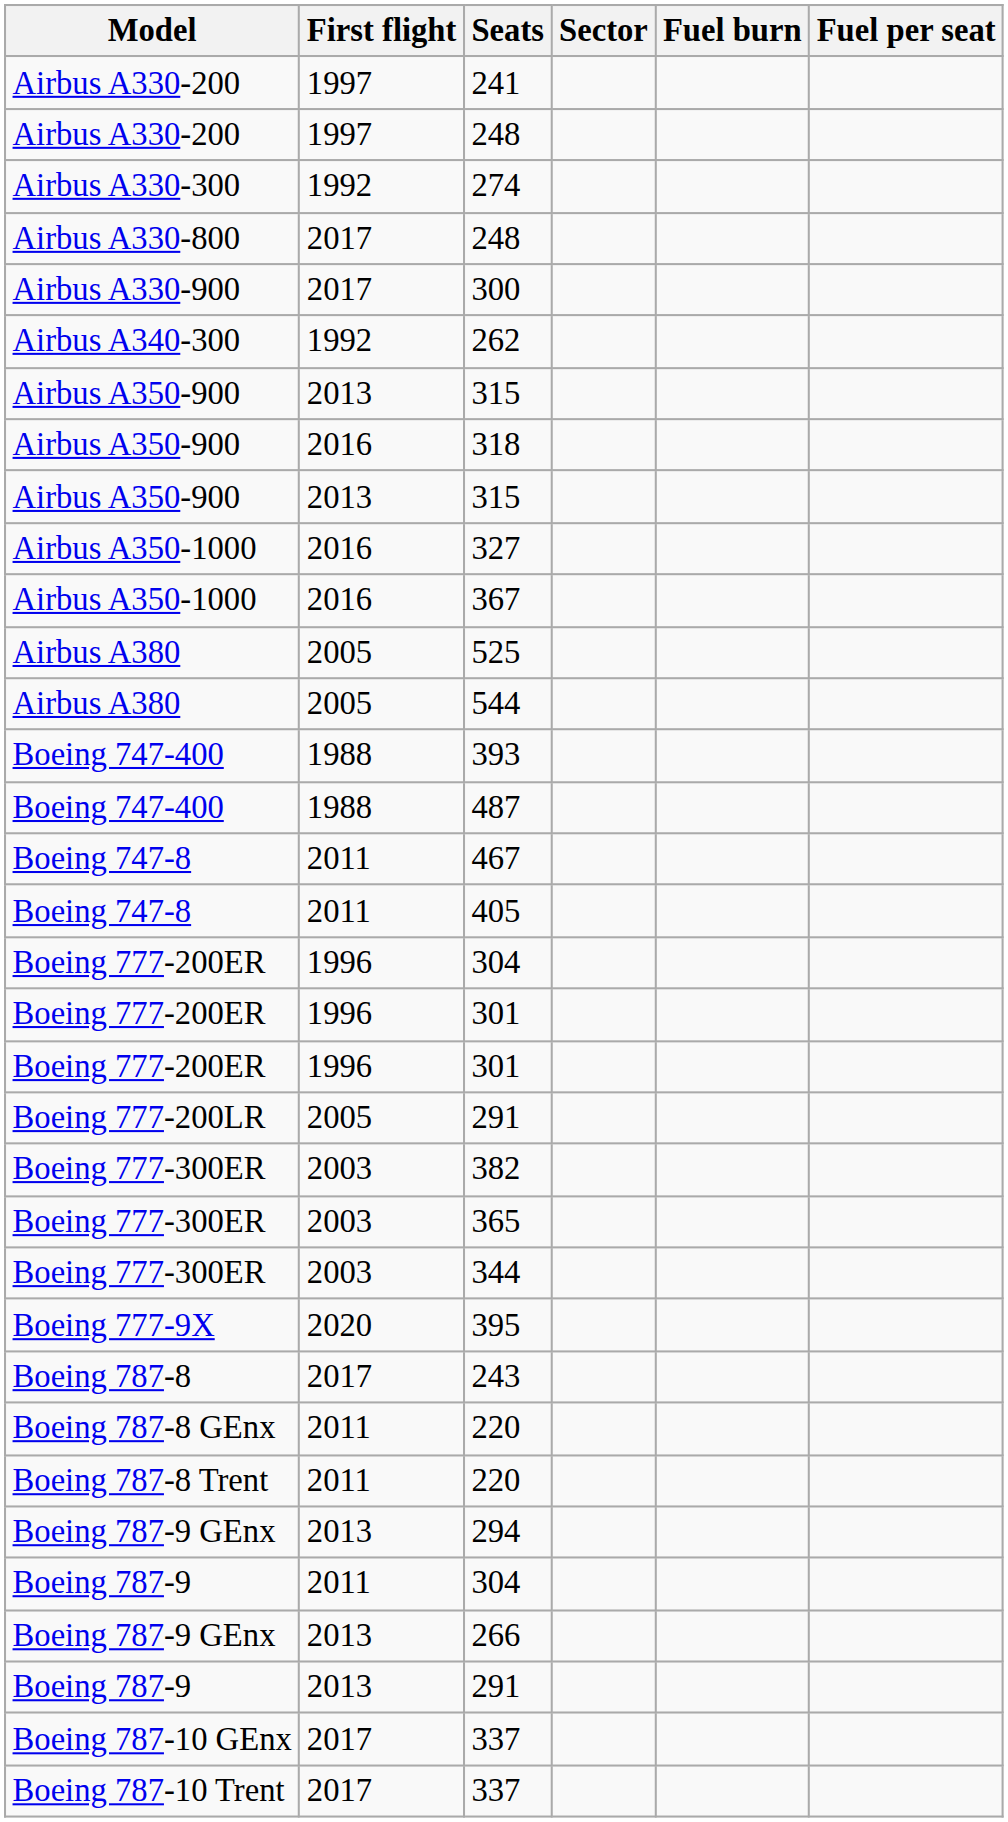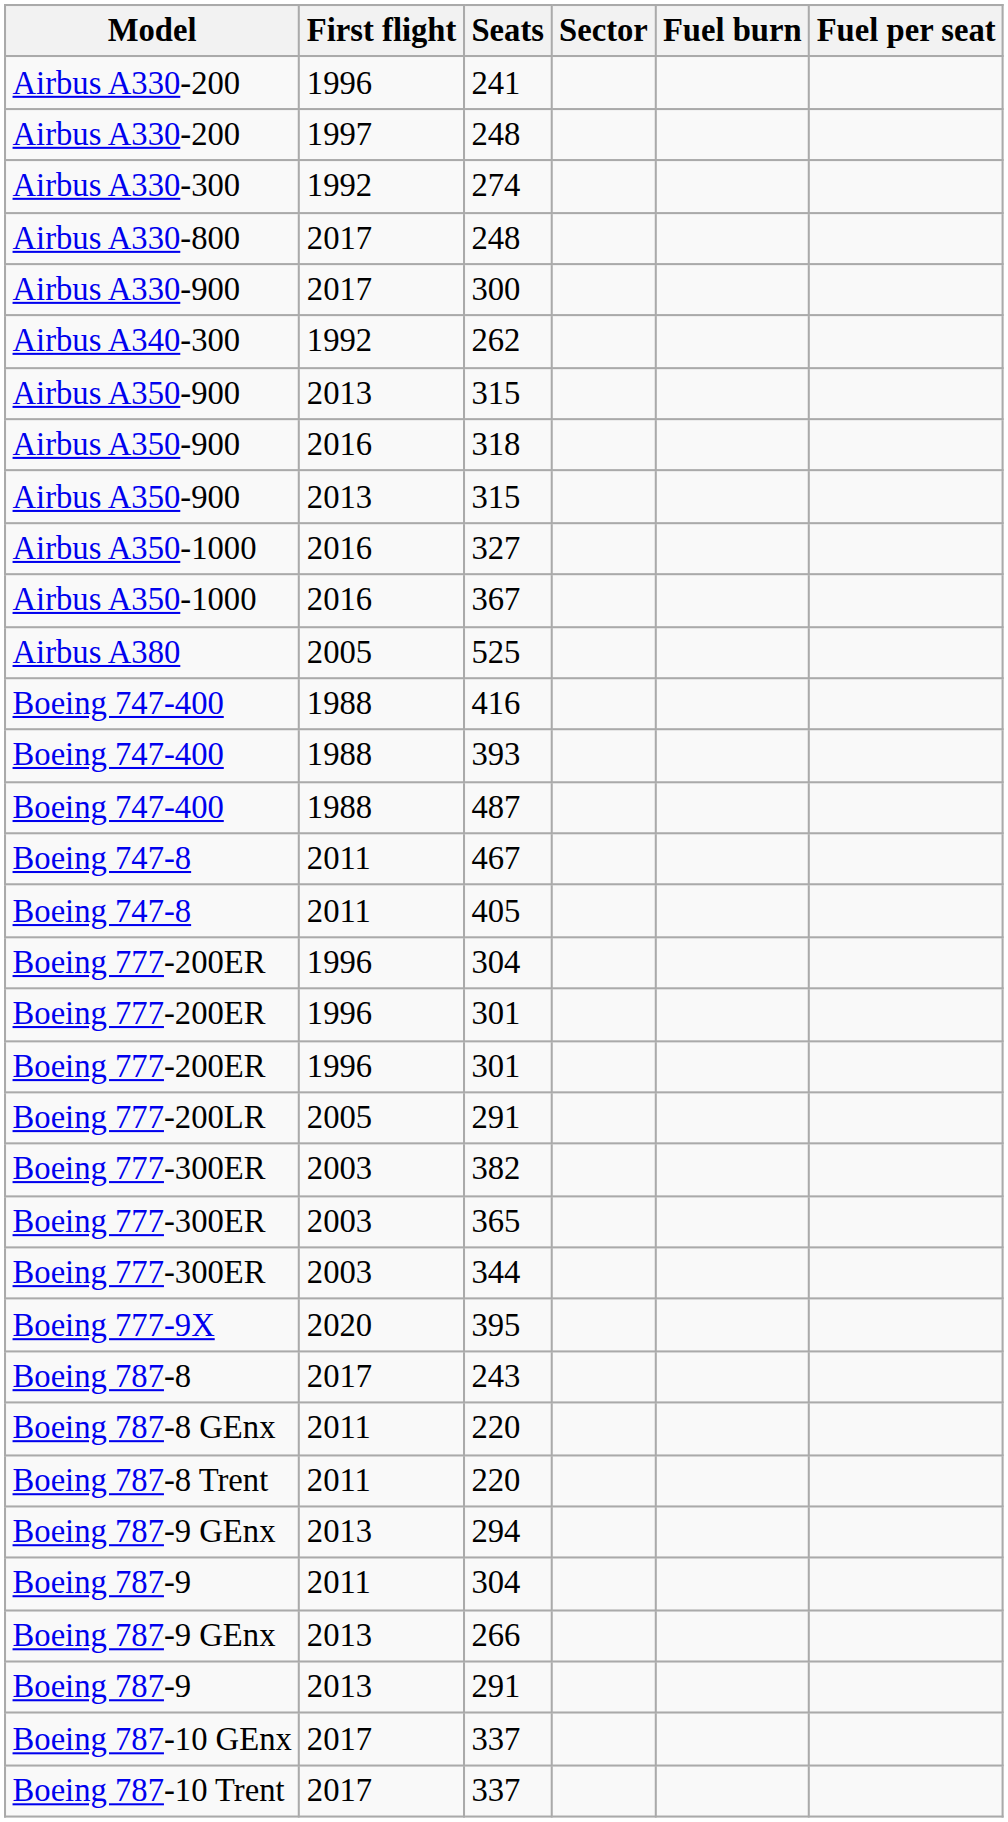241 | First flight: 1997 -> 1996
- row: Airbus A380 | 2005 | 544
+ row: Boeing 747-400 | 1988 | 416
